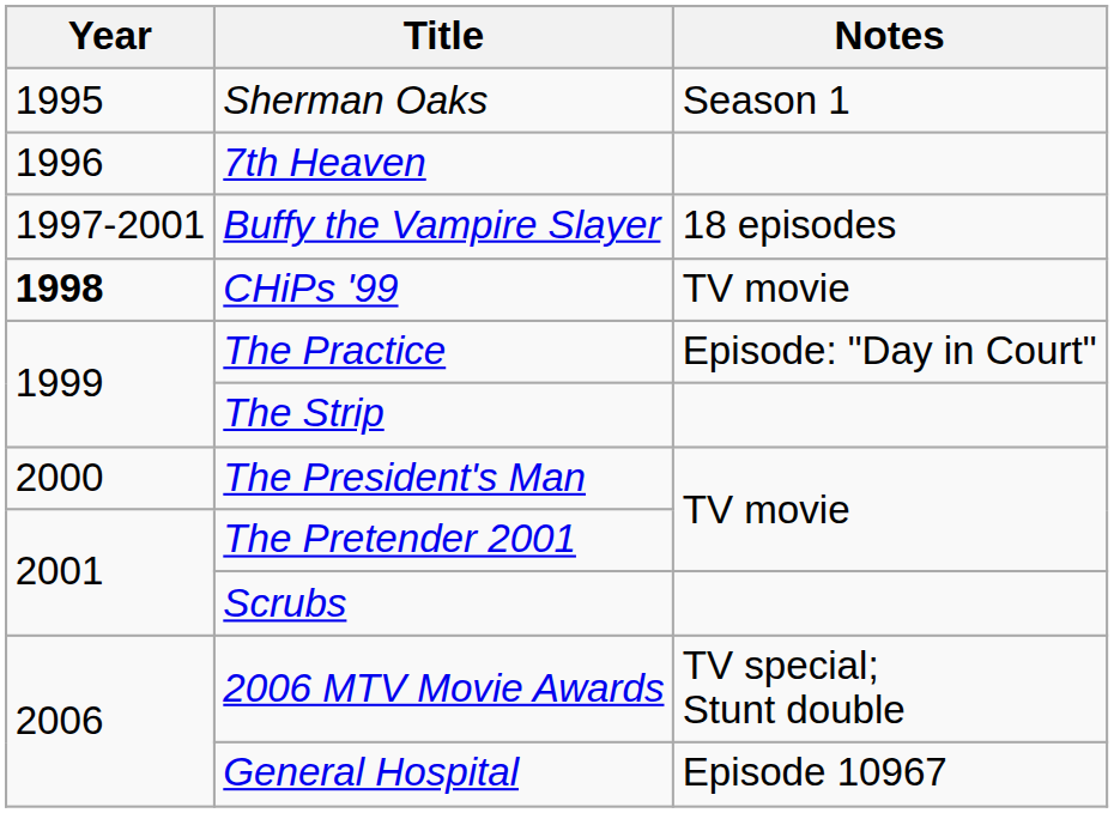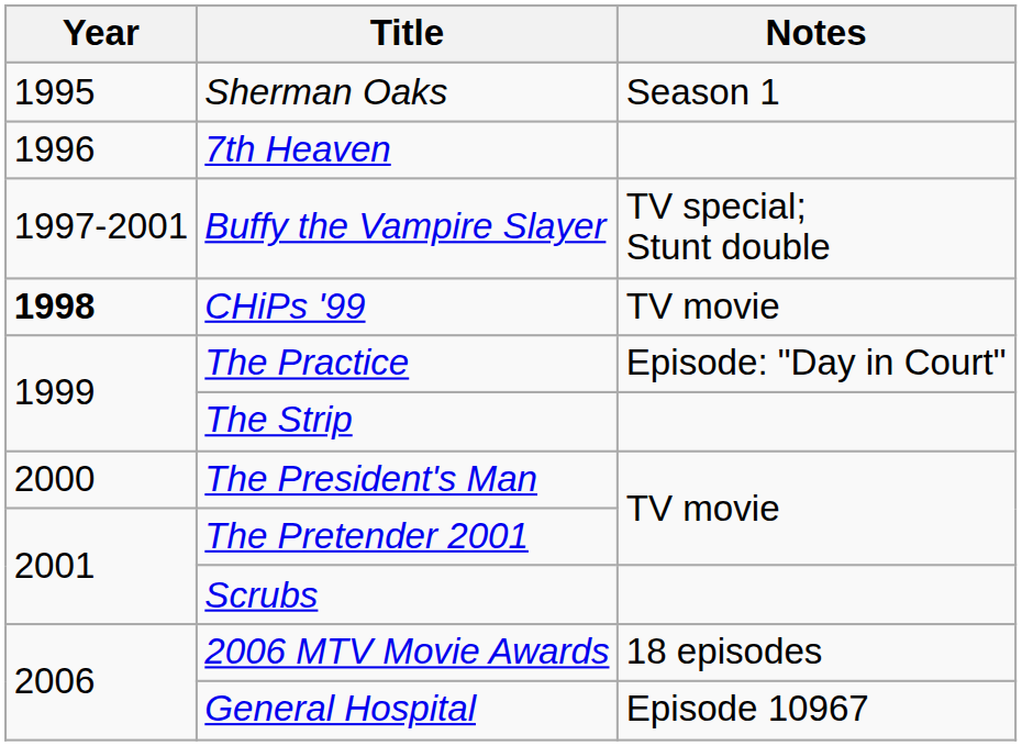Buffy the Vampire Slayer | Notes: 18 episodes -> TV special; Stunt double
2006 MTV Movie Awards | Notes: TV special; Stunt double -> 18 episodes
